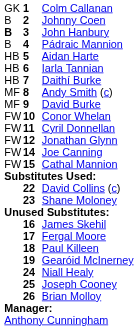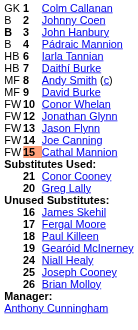- row: HB | 5 | Aidan Harte
- row: FW | 11 | Cyril Donnellan
+ row: FW | 13 | Jason Flynn
Cathal Mannion | column 2: no background -> lightsalmon background
- row: 22 | David Collins (c)
+ row: 21 | Conor Cooney
+ row: 20 | Greg Lally
- row: 23 | Shane Moloney
